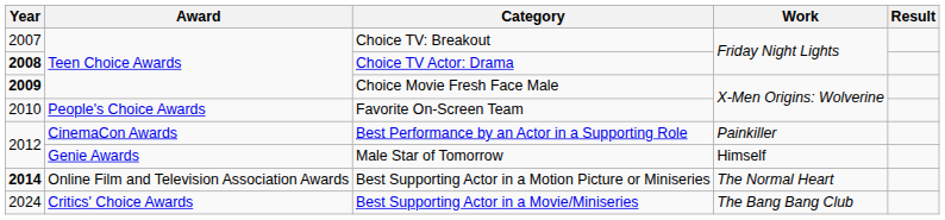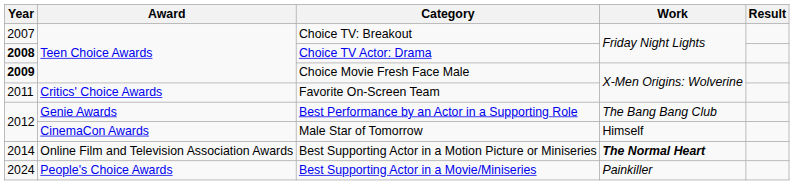Favorite On-Screen Team | Year: 2010 -> 2011
Favorite On-Screen Team | Award: People's Choice Awards -> Critics' Choice Awards
Best Performance by an Actor in a Supporting Role | Award: CinemaCon Awards -> Genie Awards
Best Performance by an Actor in a Supporting Role | Work: Painkiller -> The Bang Bang Club
Male Star of Tomorrow | Award: Genie Awards -> CinemaCon Awards
Best Supporting Actor in a Motion Picture or Miniseries | Year: bold -> normal
Best Supporting Actor in a Motion Picture or Miniseries | Work: normal -> bold
Best Supporting Actor in a Movie/Miniseries | Award: Critics' Choice Awards -> People's Choice Awards
Best Supporting Actor in a Movie/Miniseries | Work: The Bang Bang Club -> Painkiller
